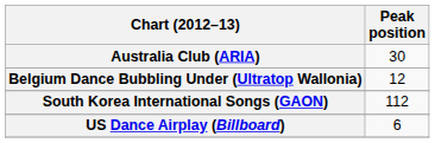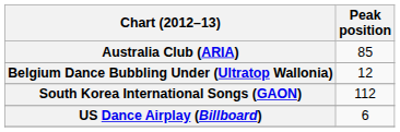Australia Club (ARIA) | Peak position: 30 -> 85
